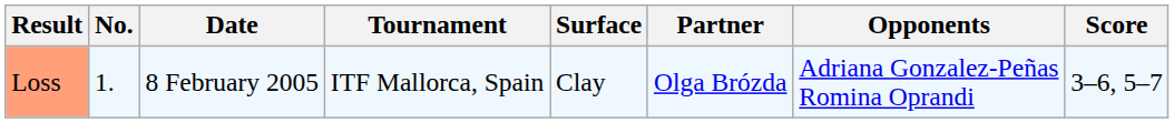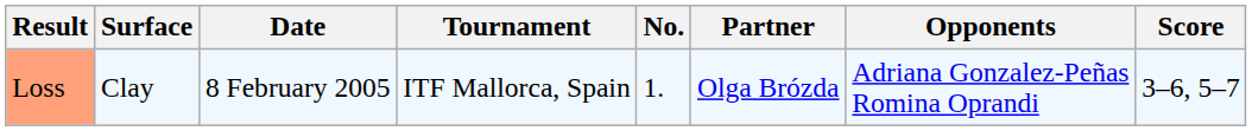columns swapped: No. <-> Surface
